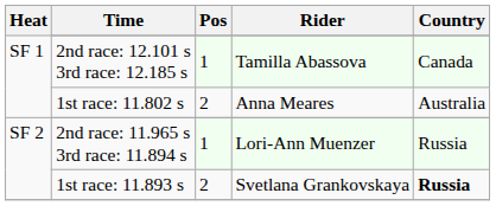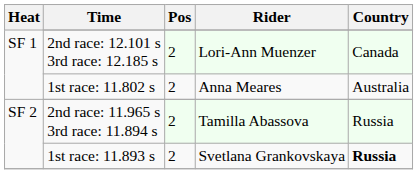2nd race: 12.101 s 3rd race: 12.185 s | Pos: 1 -> 2
2nd race: 12.101 s 3rd race: 12.185 s | Rider: Tamilla Abassova -> Lori-Ann Muenzer
2nd race: 11.965 s 3rd race: 11.894 s | Pos: 1 -> 2
2nd race: 11.965 s 3rd race: 11.894 s | Rider: Lori-Ann Muenzer -> Tamilla Abassova
